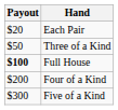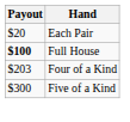- row: $50 | Three of a Kind
Four of a Kind | Payout: $200 -> $203
